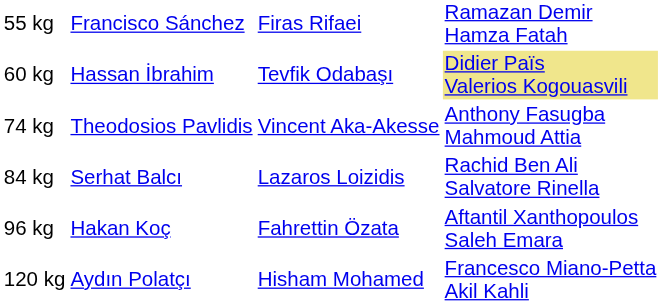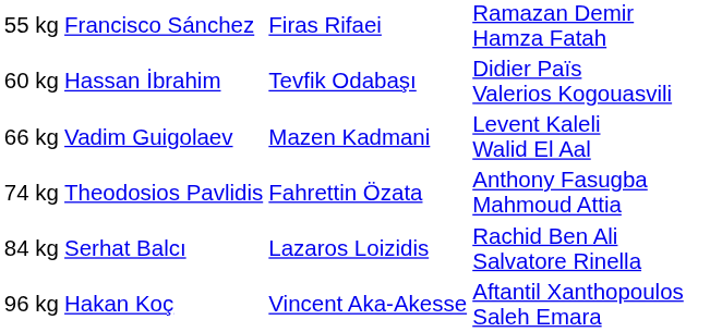60 kg | column 4: khaki background -> no background
+ row: 66 kg | Vadim Guigolaev | Mazen Kadmani | Levent Kaleli Walid El Aal
74 kg | column 3: Vincent Aka-Akesse -> Fahrettin Özata
96 kg | column 3: Fahrettin Özata -> Vincent Aka-Akesse
- row: 120 kg | Aydın Polatçı | Hisham Mohamed | Francesco Miano-Petta Akil Kahli
